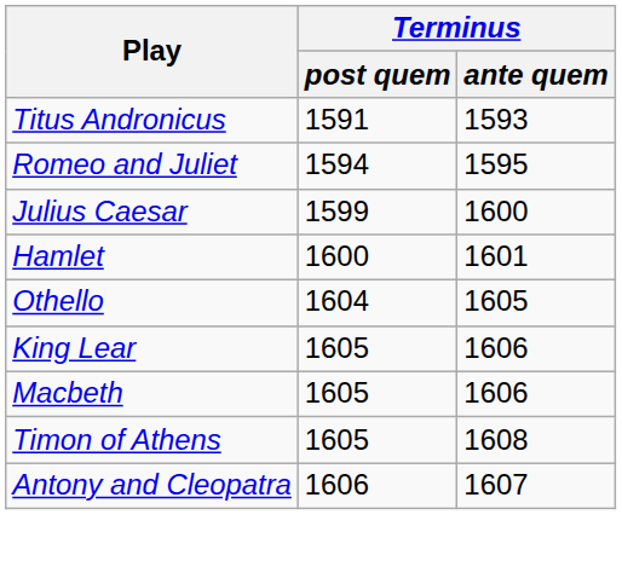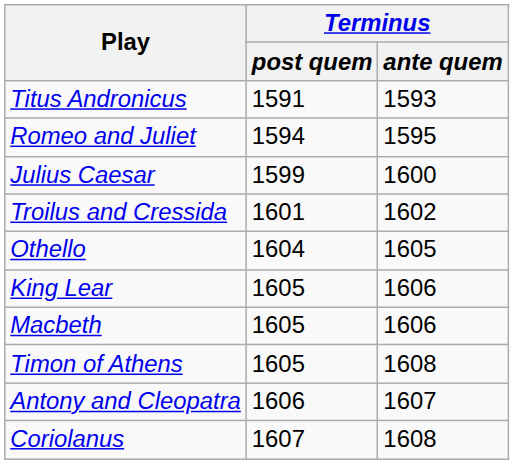- row: Hamlet | 1600 | 1601
+ row: Troilus and Cressida | 1601 | 1602
+ row: Coriolanus | 1607 | 1608
